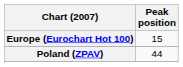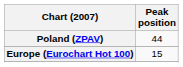rows swapped: Europe (Eurochart Hot 100) <-> Poland (ZPAV)
